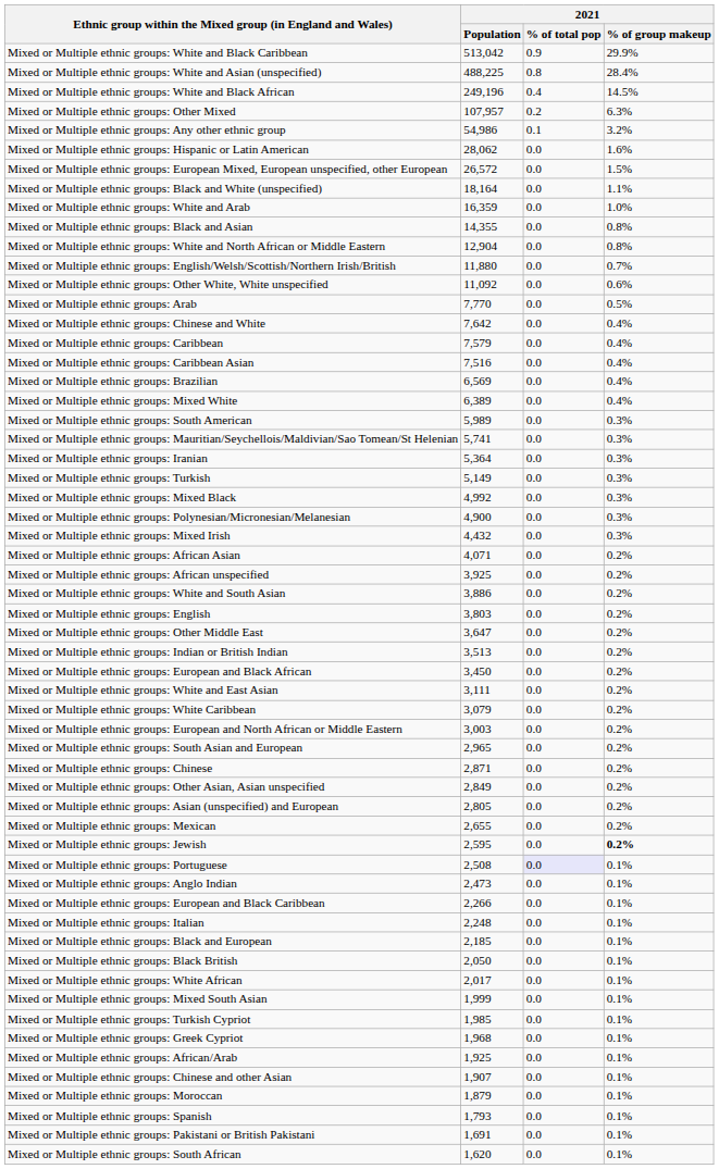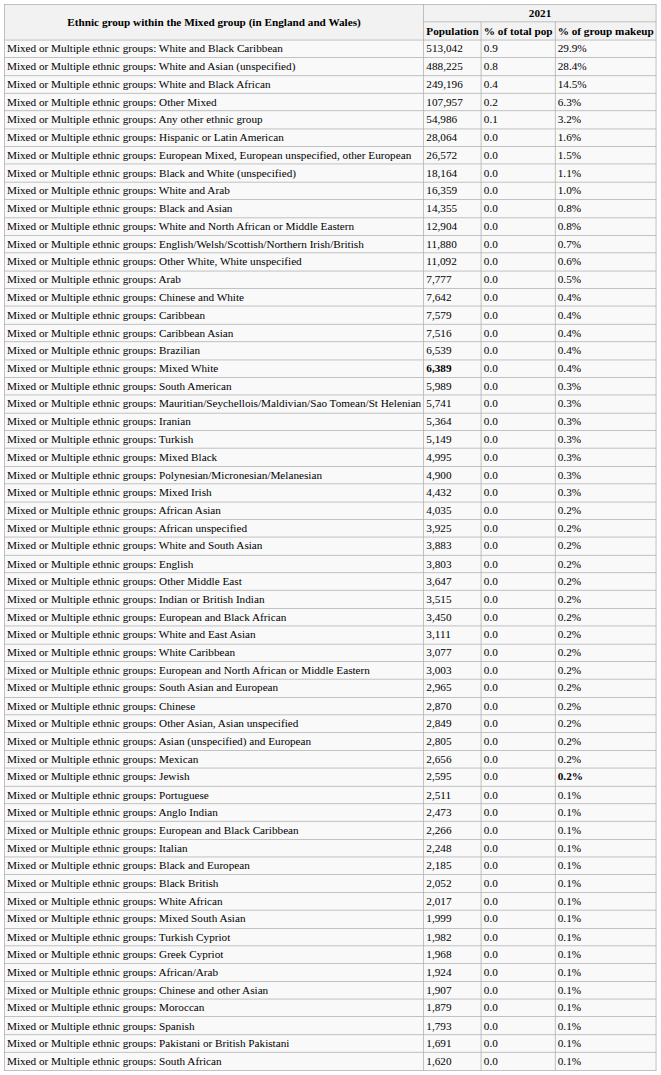Mixed or Multiple ethnic groups: Hispanic or Latin American | 2021 / Population: 28,062 -> 28,064
Mixed or Multiple ethnic groups: Arab | 2021 / Population: 7,770 -> 7,777
Mixed or Multiple ethnic groups: Brazilian | 2021 / Population: 6,569 -> 6,539
Mixed or Multiple ethnic groups: Mixed White | 2021 / Population: normal -> bold
Mixed or Multiple ethnic groups: Mixed Black | 2021 / Population: 4,992 -> 4,995
Mixed or Multiple ethnic groups: African Asian | 2021 / Population: 4,071 -> 4,035
Mixed or Multiple ethnic groups: White and South Asian | 2021 / Population: 3,886 -> 3,883
Mixed or Multiple ethnic groups: Indian or British Indian | 2021 / Population: 3,513 -> 3,515
Mixed or Multiple ethnic groups: White Caribbean | 2021 / Population: 3,079 -> 3,077
Mixed or Multiple ethnic groups: Chinese | 2021 / Population: 2,871 -> 2,870
Mixed or Multiple ethnic groups: Mexican | 2021 / Population: 2,655 -> 2,656
Mixed or Multiple ethnic groups: Portuguese | 2021 / Population: 2,508 -> 2,511
Mixed or Multiple ethnic groups: Portuguese | 2021 / % of total pop: lavender background -> no background
Mixed or Multiple ethnic groups: Black British | 2021 / Population: 2,050 -> 2,052
Mixed or Multiple ethnic groups: Turkish Cypriot | 2021 / Population: 1,985 -> 1,982
Mixed or Multiple ethnic groups: African/Arab | 2021 / Population: 1,925 -> 1,924
